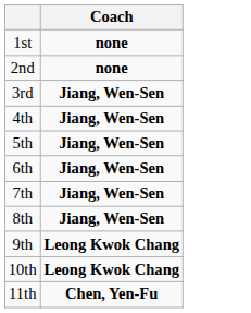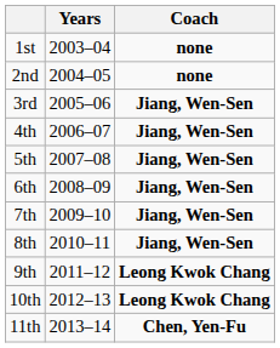+ column: Years | 2003–04 | 2004–05 | 2005–06 | 2006–07 | 2007–08 | 2008–09 | 2009–10 | 2010–11 | 2011–12 | 2012–13 | 2013–14
